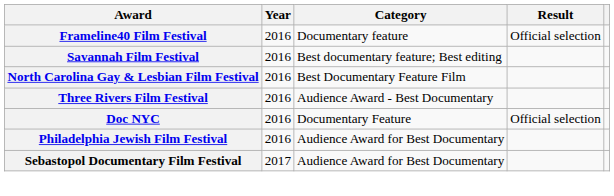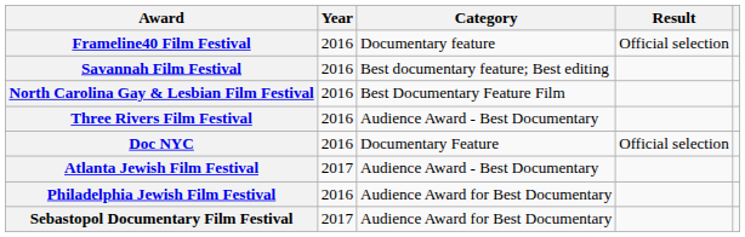+ row: Atlanta Jewish Film Festival | 2017 | Audience Award - Best Documentary
